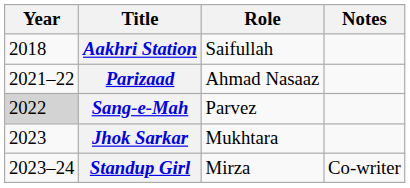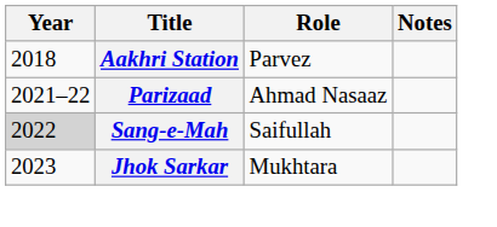Aakhri Station | Role: Saifullah -> Parvez
Sang-e-Mah | Role: Parvez -> Saifullah
- row: 2023–24 | Standup Girl | Mirza | Co-writer
